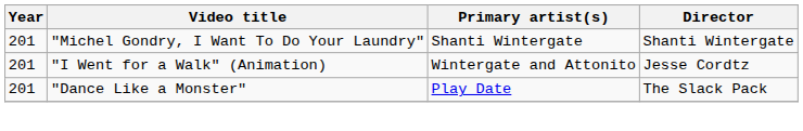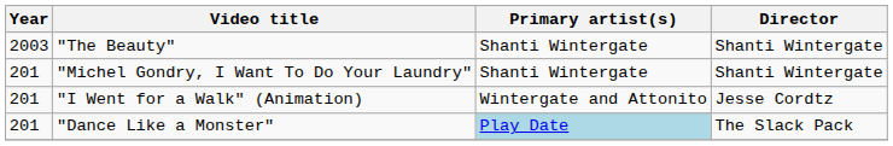+ row: 2003 | "The Beauty" | Shanti Wintergate | Shanti Wintergate
"Dance Like a Monster" | Primary artist(s): no background -> lightblue background
